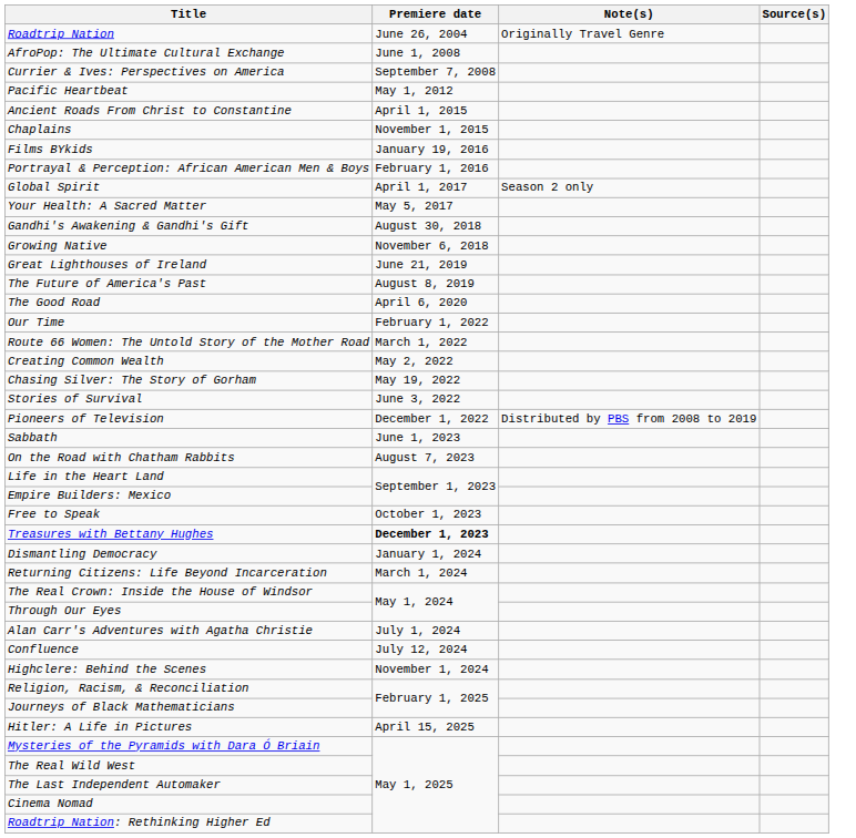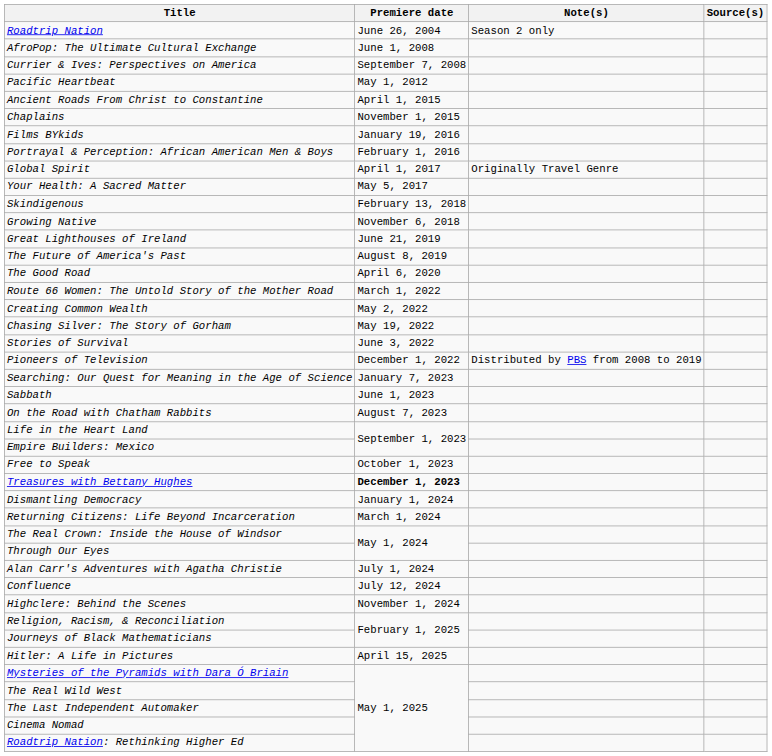Roadtrip Nation | Note(s): Originally Travel Genre -> Season 2 only
Global Spirit | Note(s): Season 2 only -> Originally Travel Genre
+ row: Skindigenous | February 13, 2018
- row: Gandhi's Awakening & Gandhi's Gift | August 30, 2018
- row: Our Time | February 1, 2022
+ row: Searching: Our Quest for Meaning in the Age of Science | January 7, 2023
